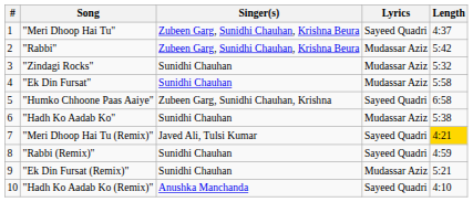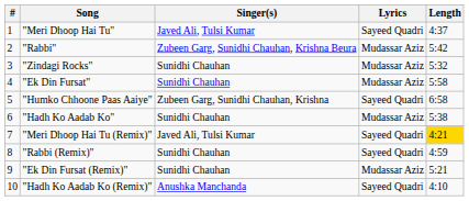"Meri Dhoop Hai Tu" | Singer(s): Zubeen Garg, Sunidhi Chauhan, Krishna Beura -> Javed Ali, Tulsi Kumar
